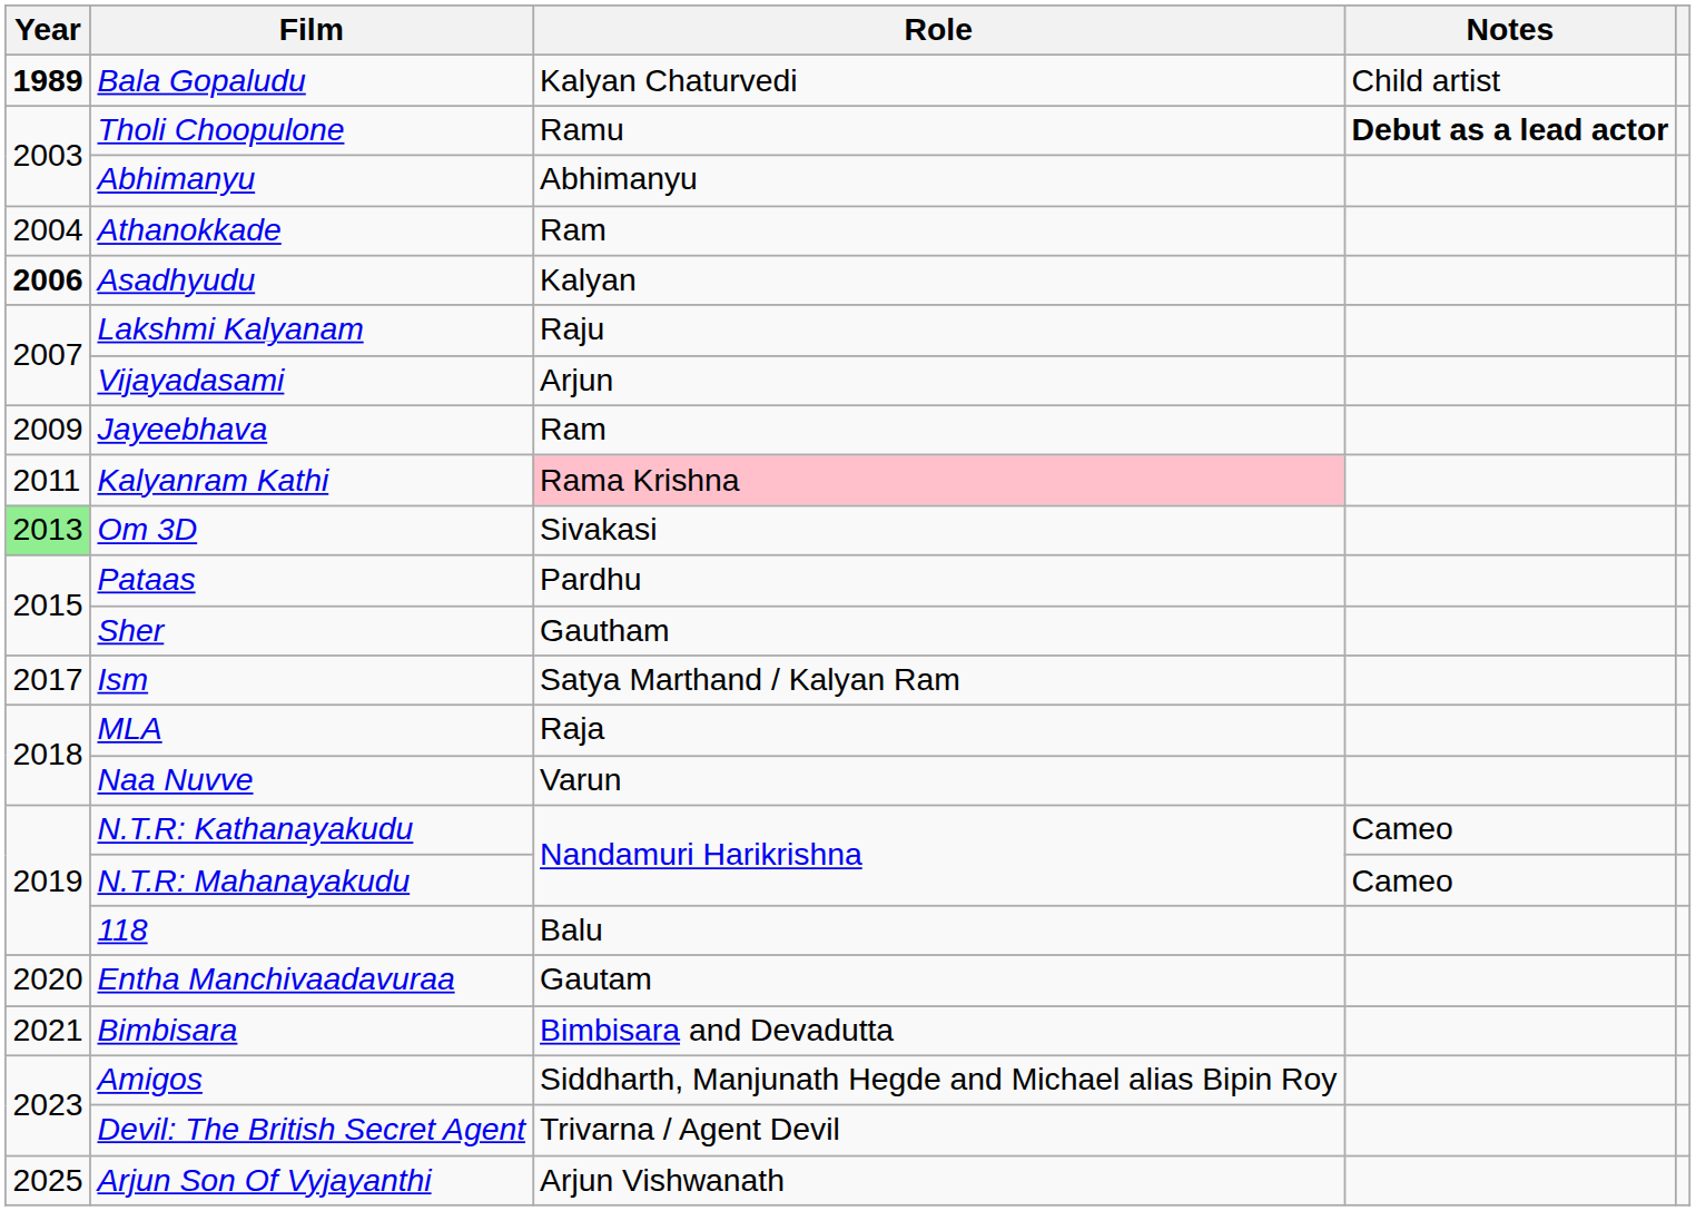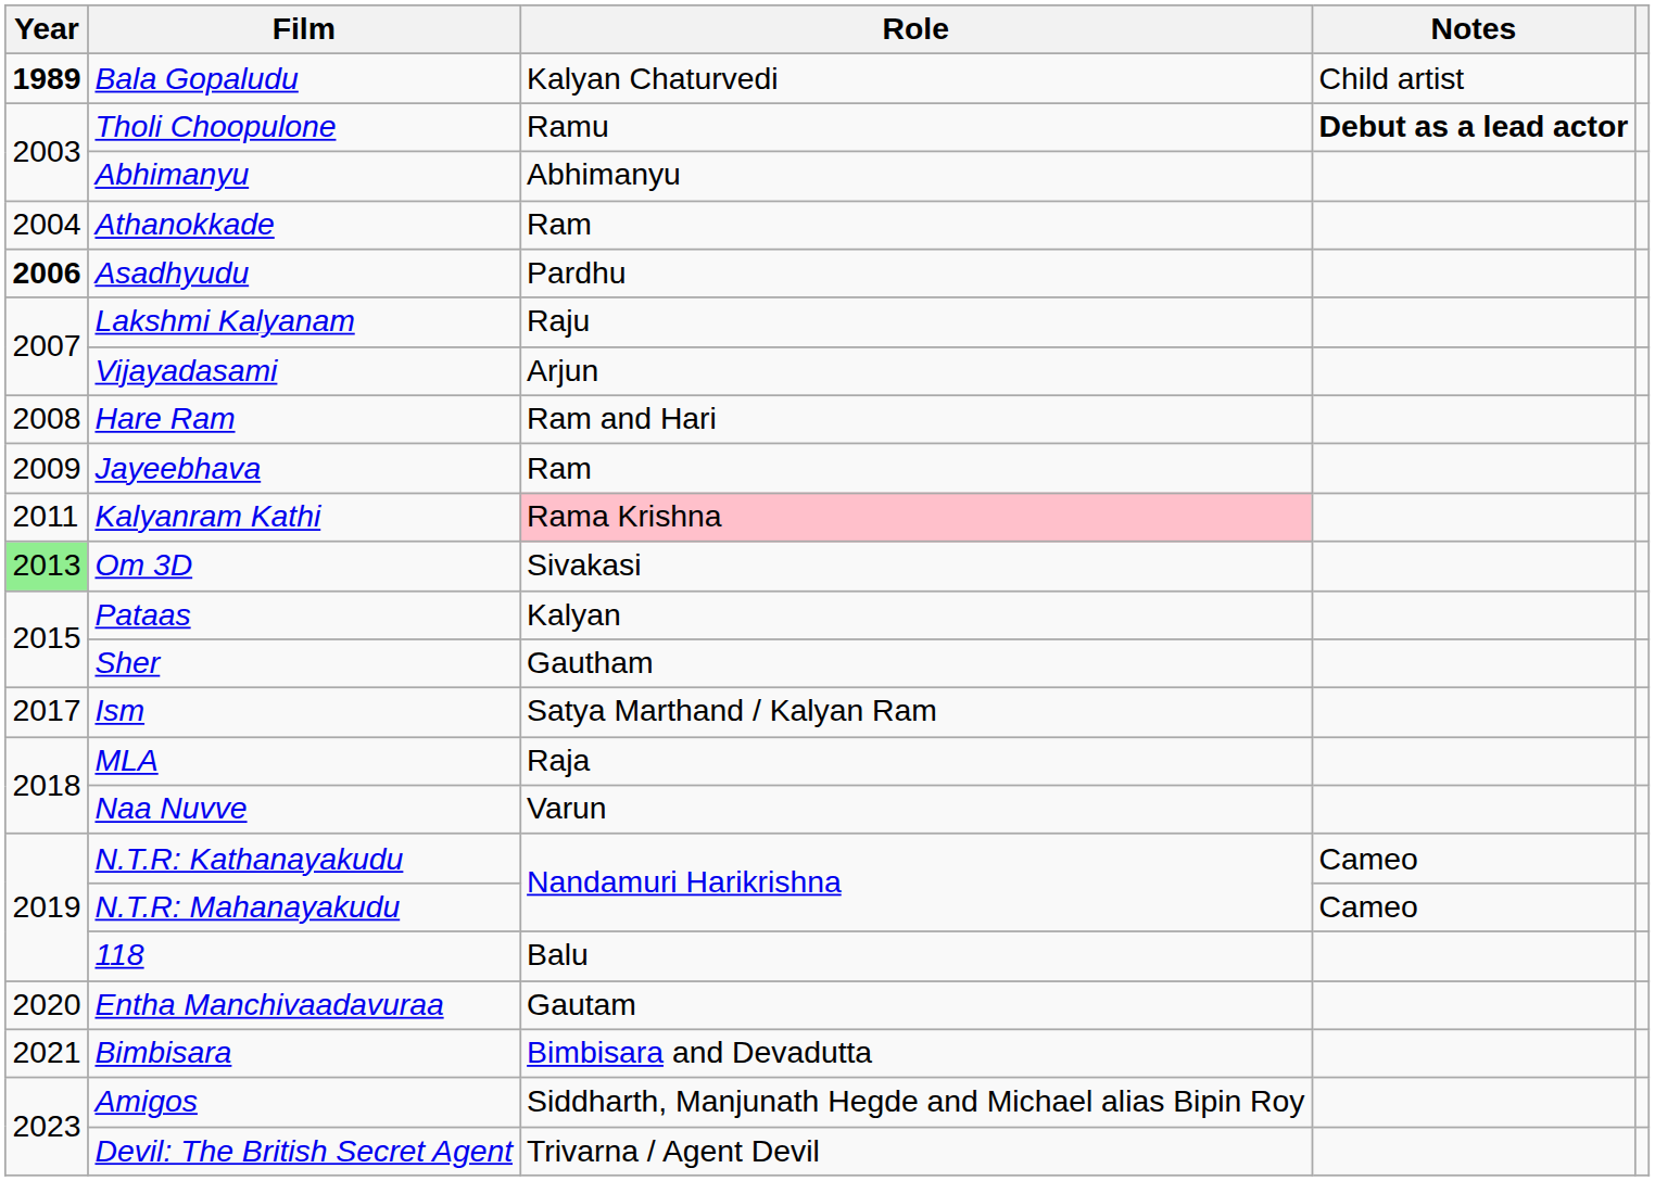Asadhyudu | Role: Kalyan -> Pardhu
+ row: 2008 | Hare Ram | Ram and Hari
Pataas | Role: Pardhu -> Kalyan
- row: 2025 | Arjun Son Of Vyjayanthi | Arjun Vishwanath
